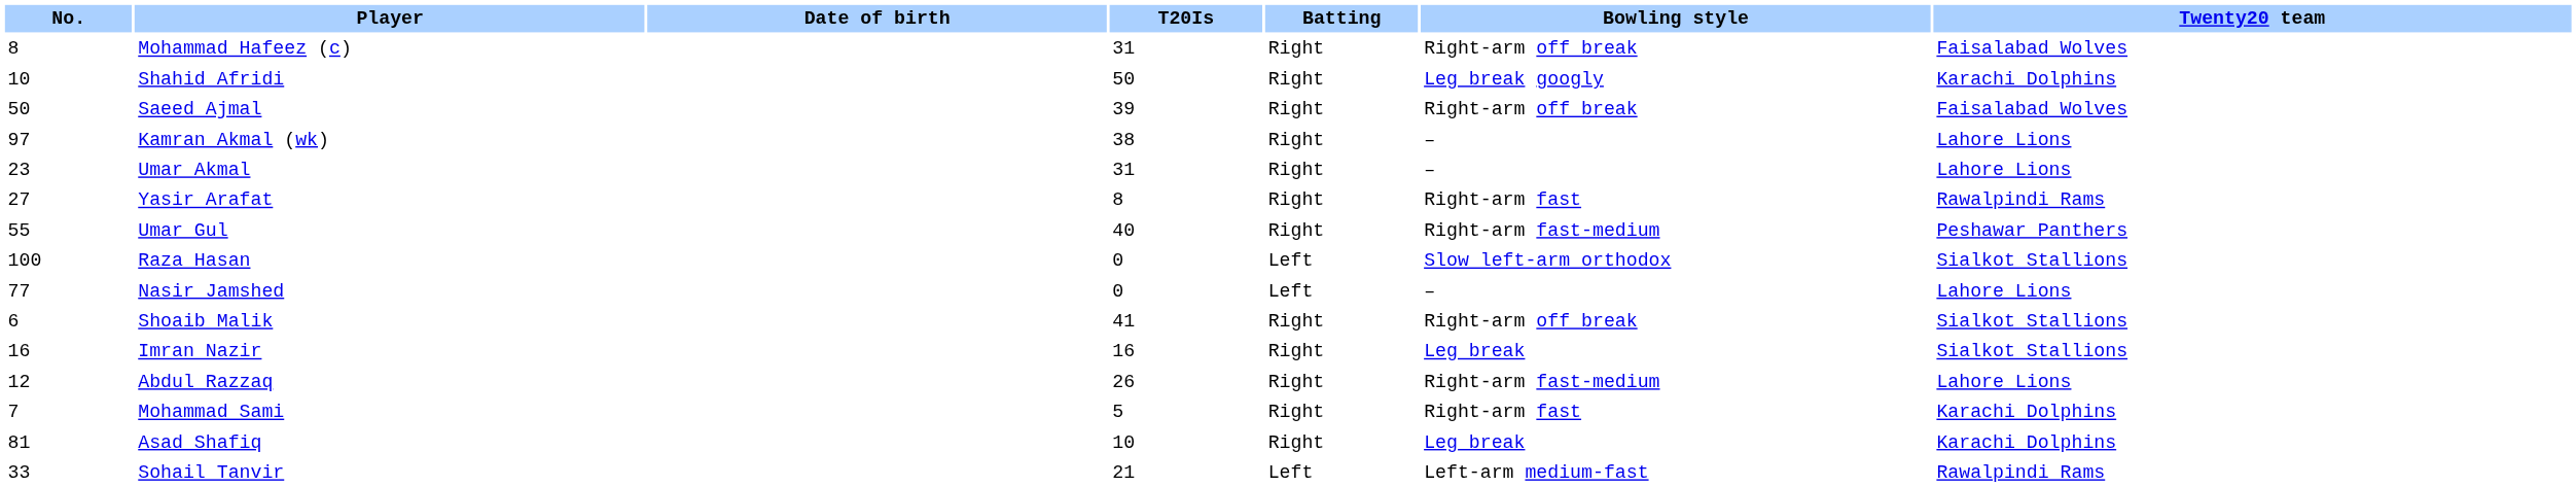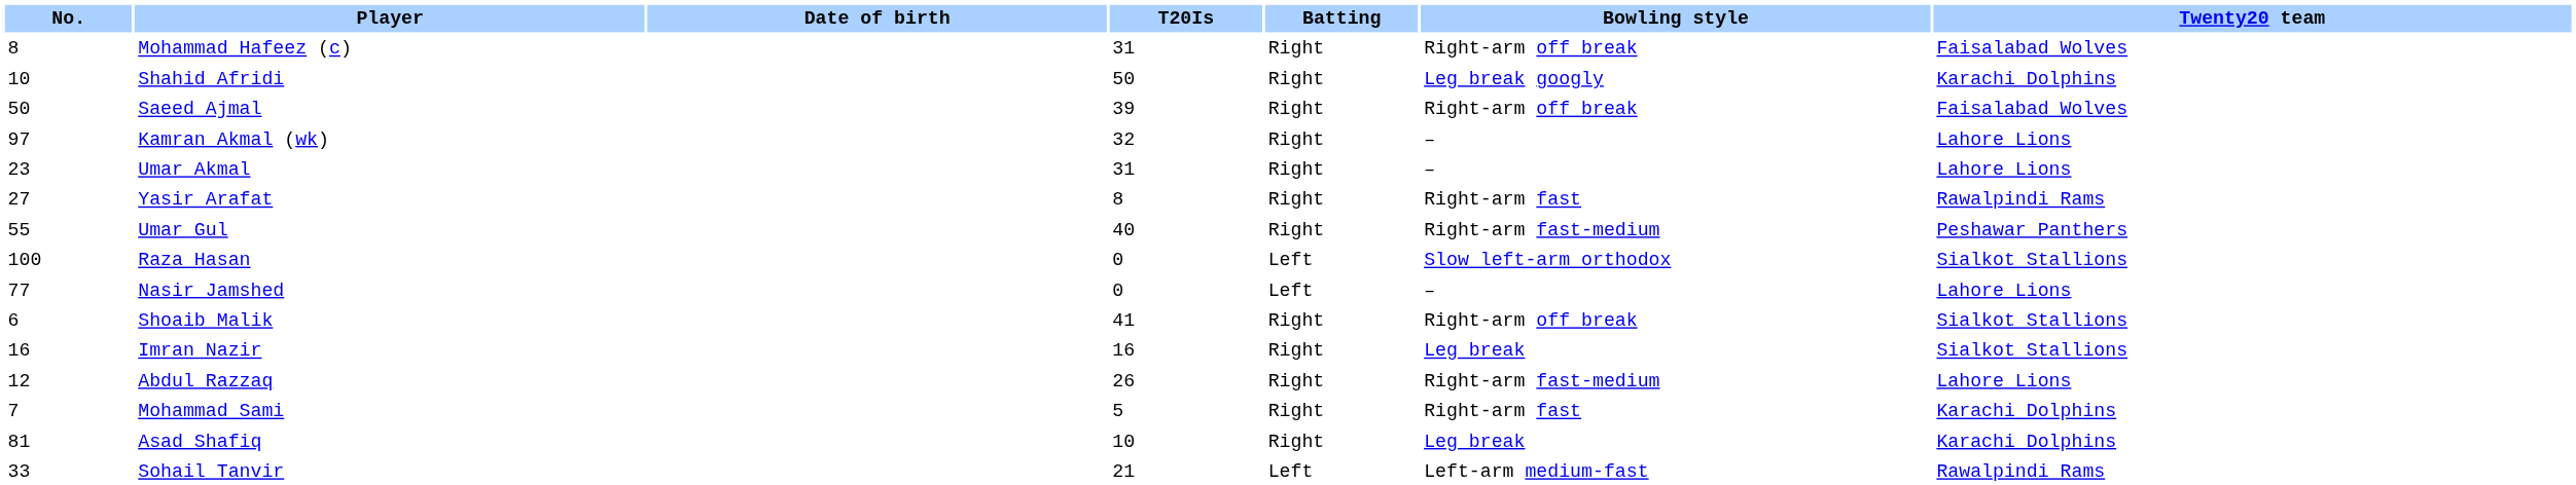Kamran Akmal (wk) | T20Is: 38 -> 32
